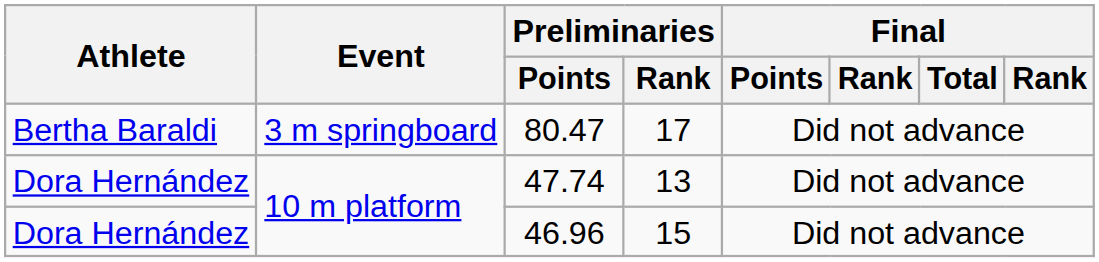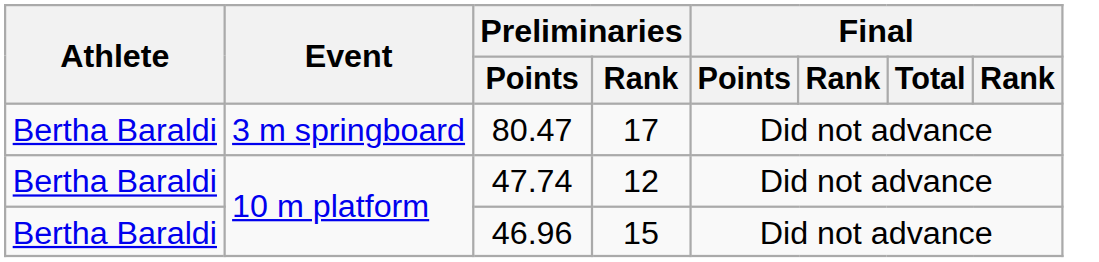47.74 | Athlete: Dora Hernández -> Bertha Baraldi
47.74 | Preliminaries / Rank: 13 -> 12
46.96 | Athlete: Dora Hernández -> Bertha Baraldi
